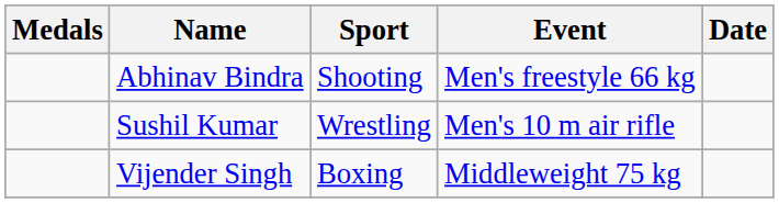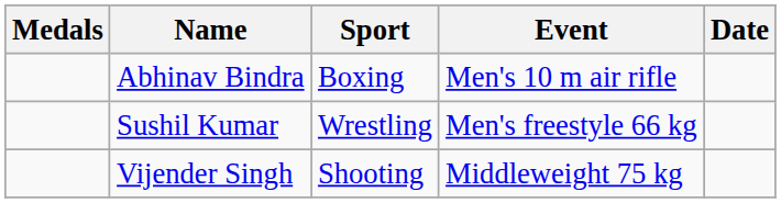Abhinav Bindra | Sport: Shooting -> Boxing
Abhinav Bindra | Event: Men's freestyle 66 kg -> Men's 10 m air rifle
Sushil Kumar | Event: Men's 10 m air rifle -> Men's freestyle 66 kg
Vijender Singh | Sport: Boxing -> Shooting
